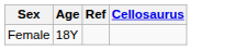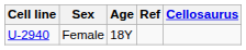+ column: Cell line | U-2940
